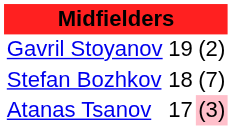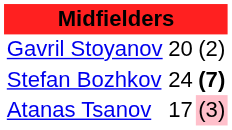Gavril Stoyanov | column 2: 19 -> 20
Stefan Bozhkov | column 2: 18 -> 24
Stefan Bozhkov | column 3: normal -> bold
